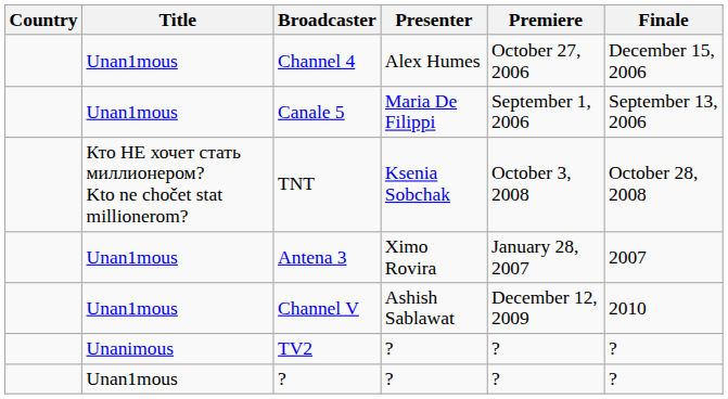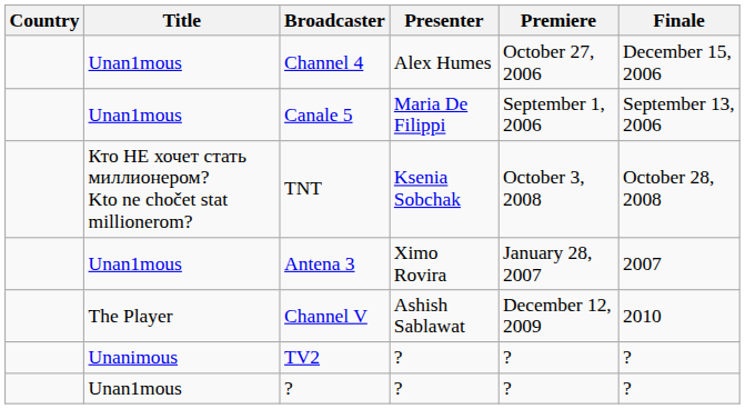Channel V | Title: Unan1mous -> The Player
